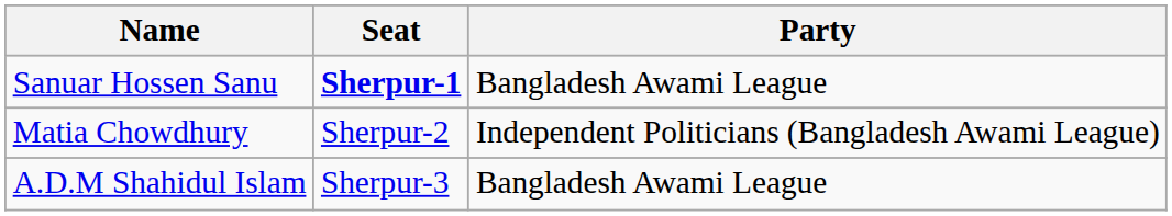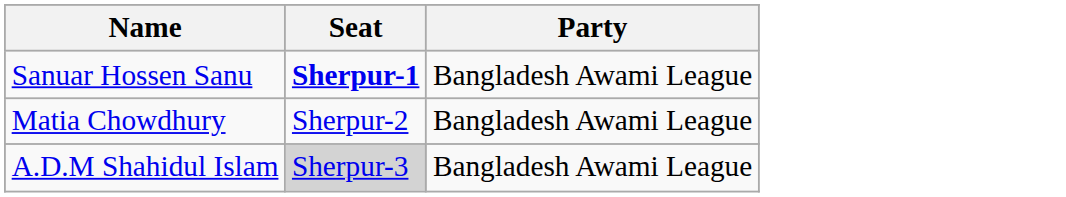Matia Chowdhury | Party: Independent Politicians (Bangladesh Awami League) -> Bangladesh Awami League
A.D.M Shahidul Islam | Seat: no background -> lightgrey background
